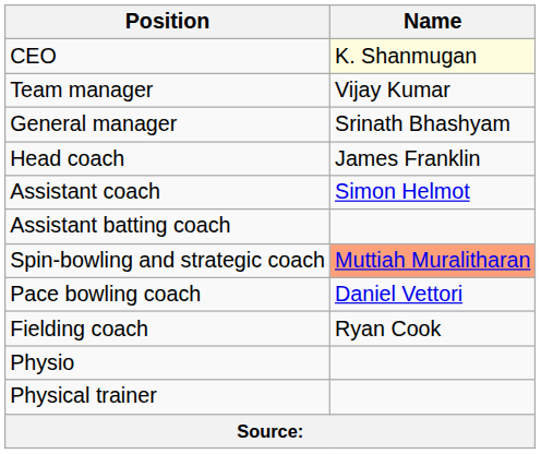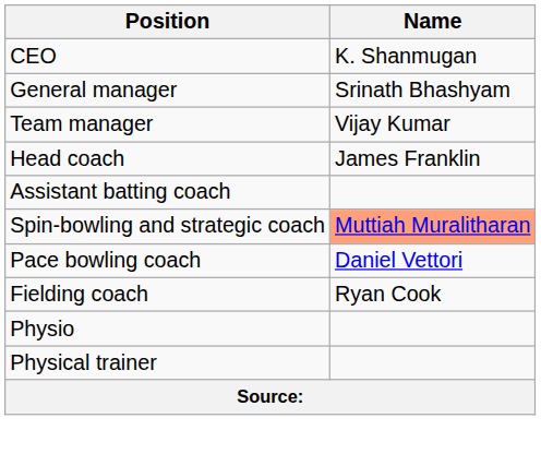CEO | Name: lightyellow background -> no background
rows swapped: General manager <-> Team manager
- row: Assistant coach | Simon Helmot
